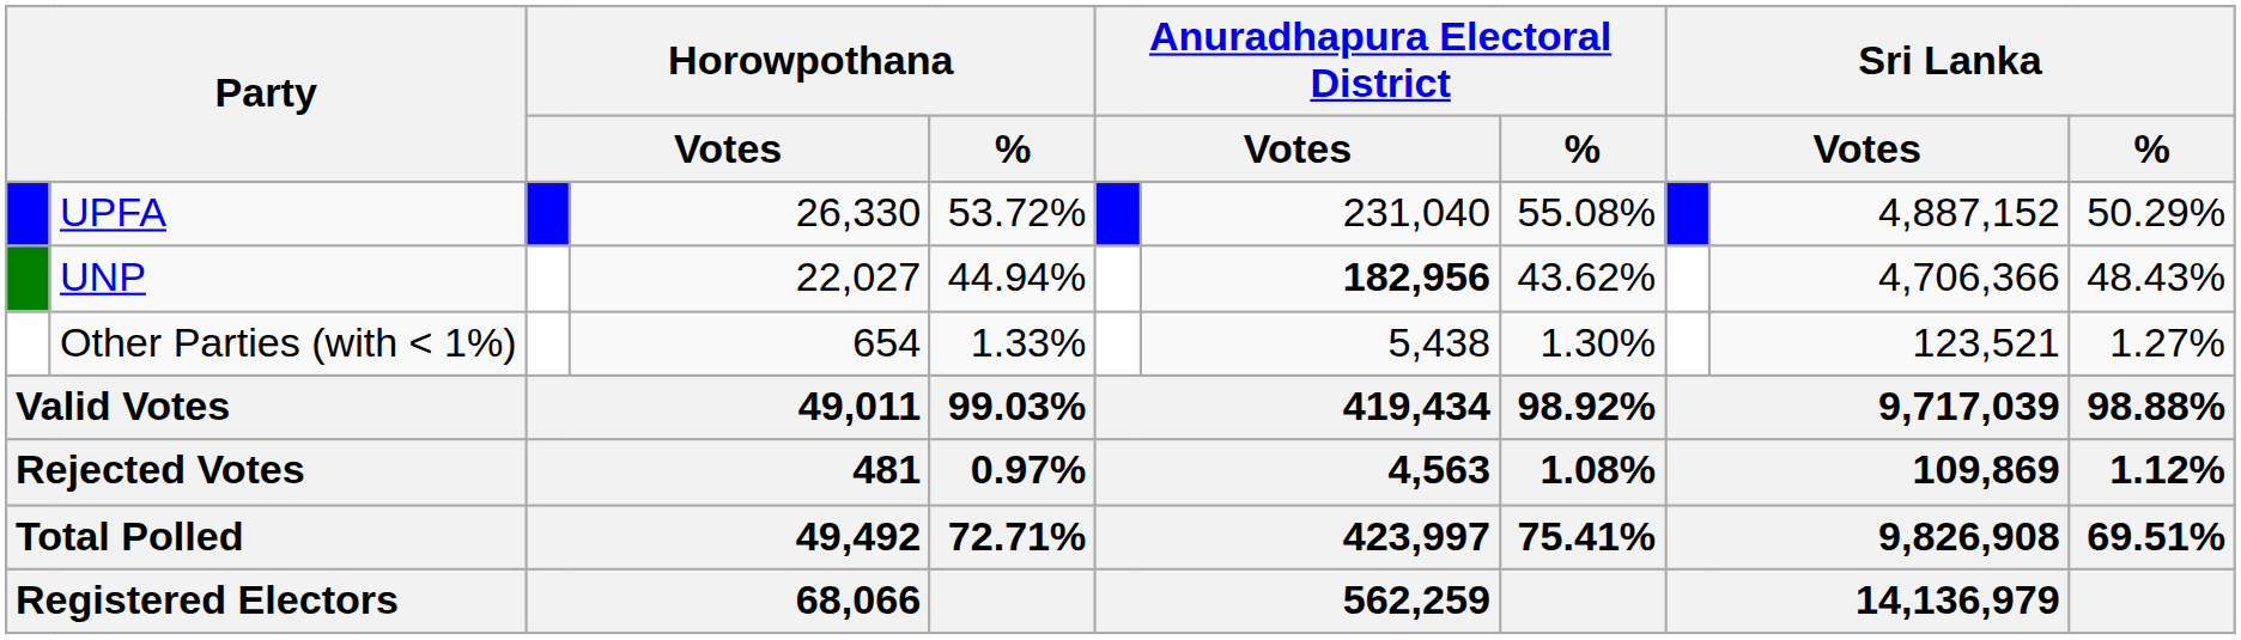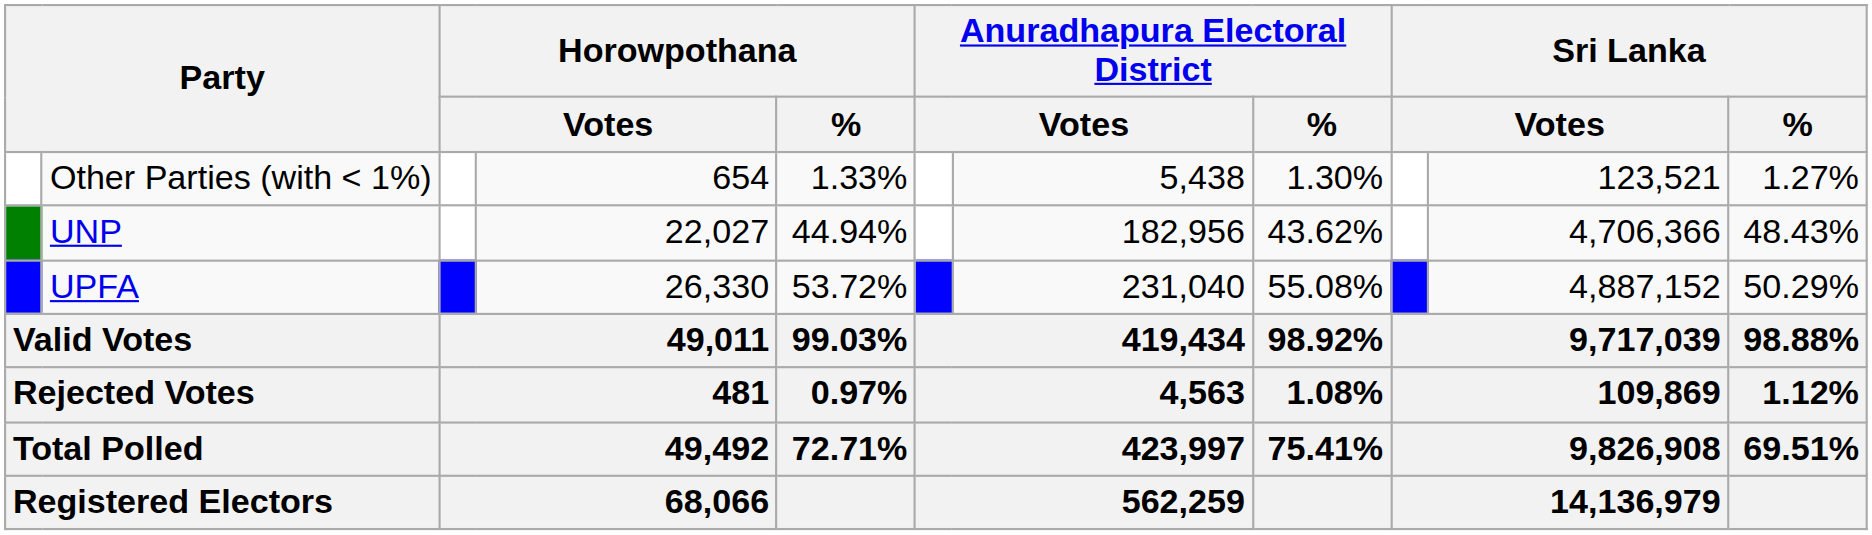rows swapped: UPFA <-> Other Parties (with < 1%)
UNP | column 7: bold -> normal
